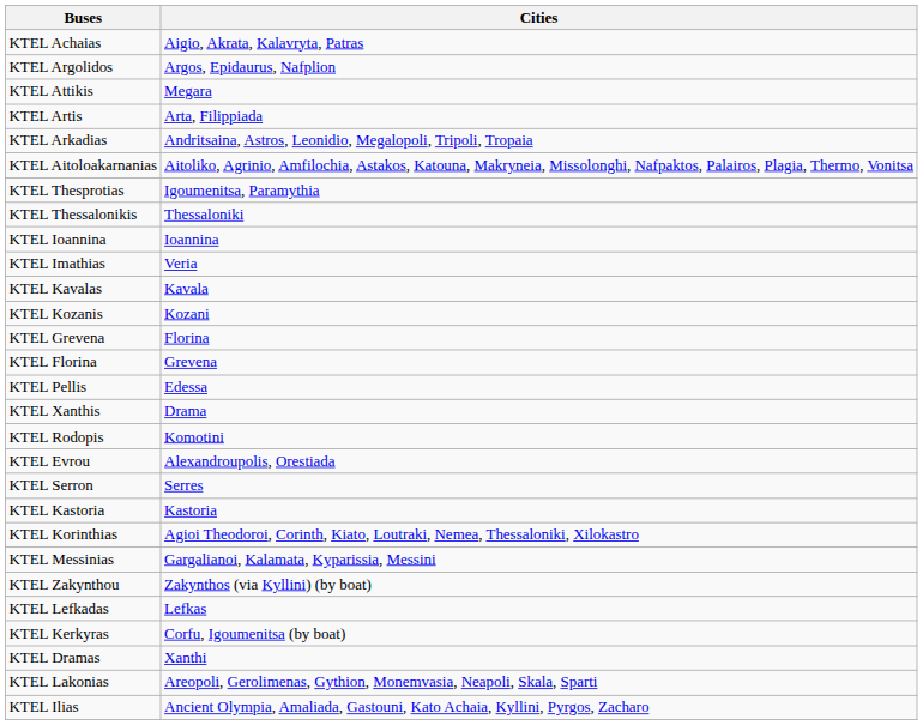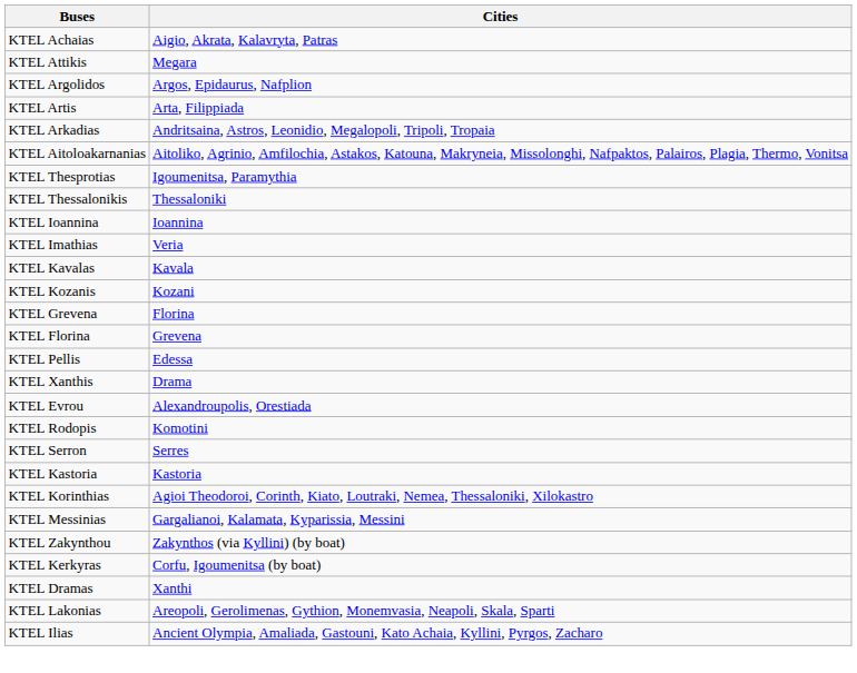rows swapped: KTEL Attikis <-> KTEL Argolidos
rows swapped: KTEL Evrou <-> KTEL Rodopis
- row: KTEL Lefkadas | Lefkas
